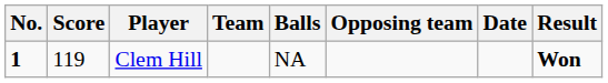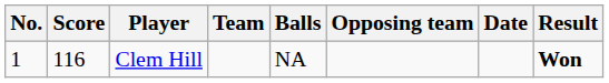Clem Hill | No.: bold -> normal
Clem Hill | Score: 119 -> 116
